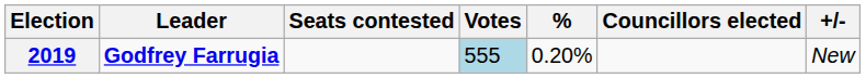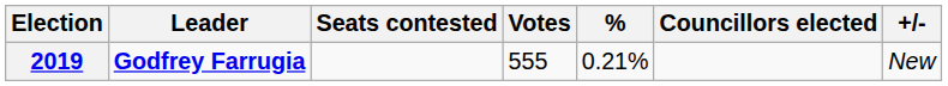2019 | Votes: lightblue background -> no background
2019 | %: 0.20% -> 0.21%
